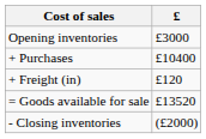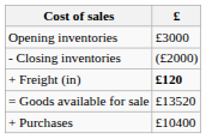rows swapped: + Purchases <-> - Closing inventories
+ Freight (in) | £: normal -> bold
